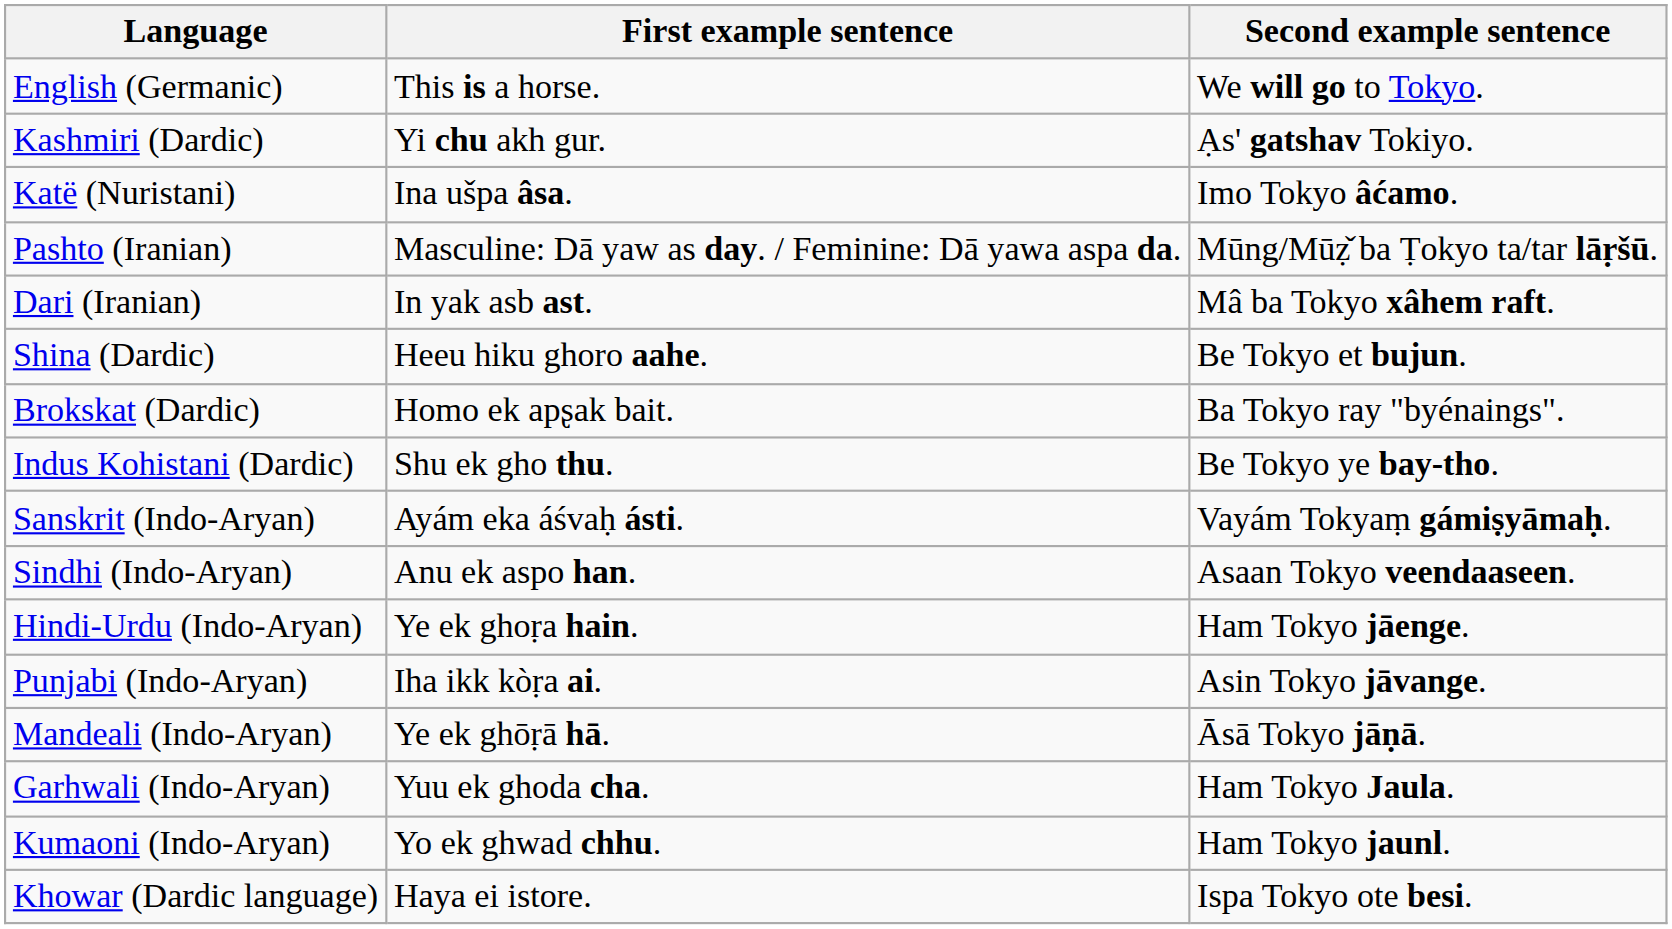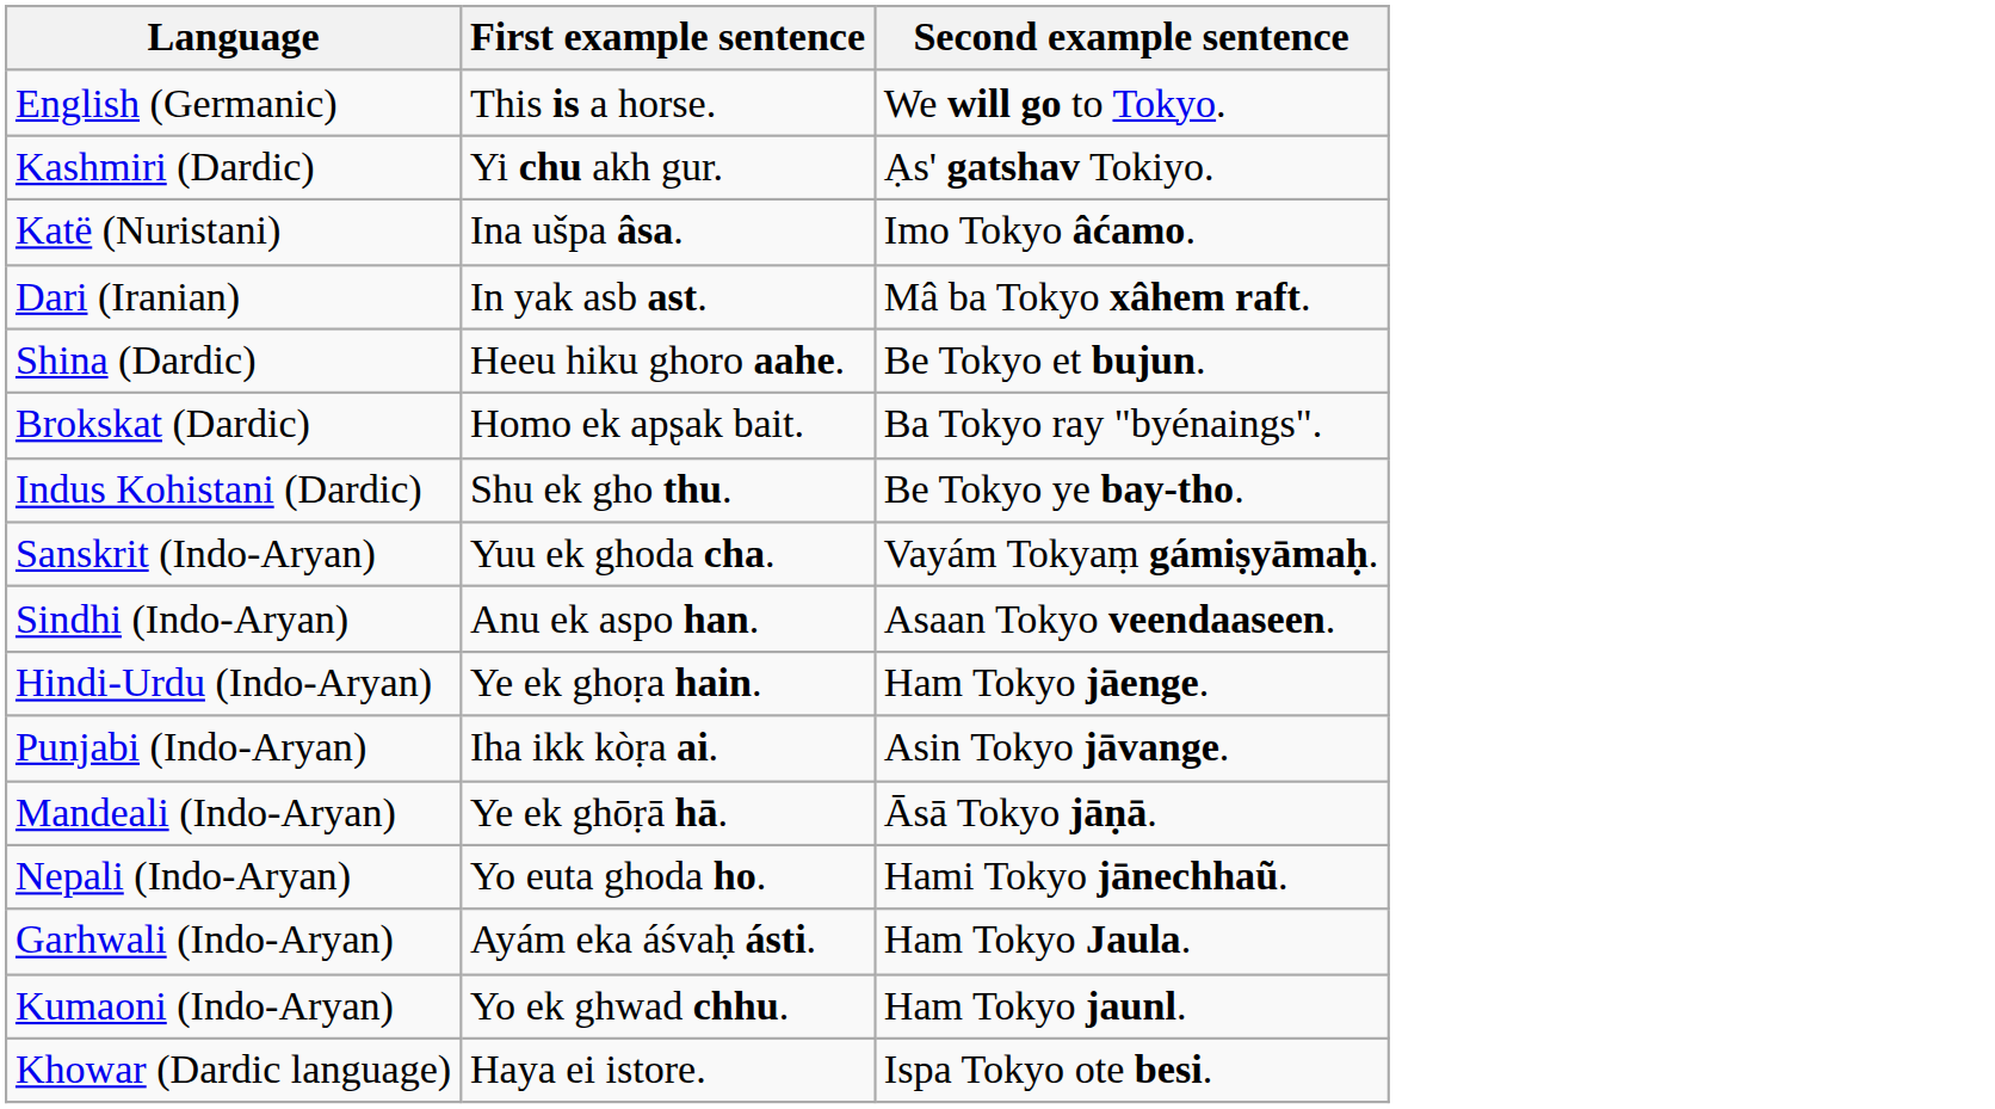- row: Pashto (Iranian) | Masculine: Dā yaw as day. / Feminine: Dā yawa aspa da. | Mūng/Mūẓ̌ ba Ṭokyo ta/tar lāṛšū.
Sanskrit (Indo-Aryan) | First example sentence: Ayám eka áśvaḥ ásti. -> Yuu ek ghoda cha.
+ row: Nepali (Indo-Aryan) | Yo euta ghoda ho. | Hami Tokyo jānechhaũ.
Garhwali (Indo-Aryan) | First example sentence: Yuu ek ghoda cha. -> Ayám eka áśvaḥ ásti.
